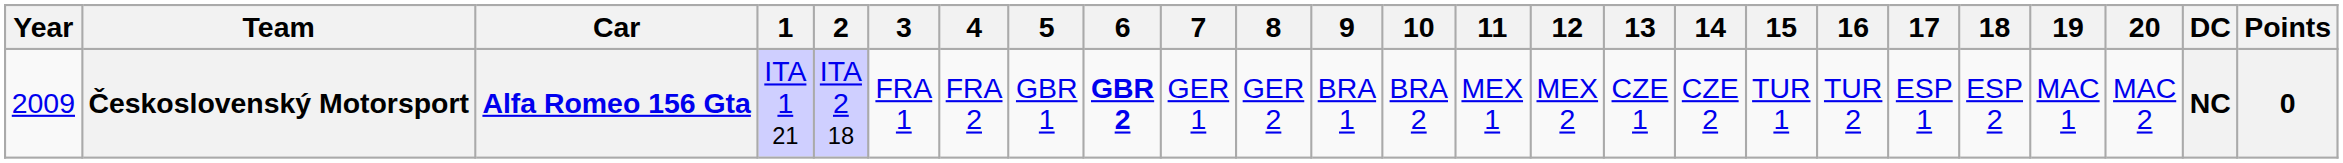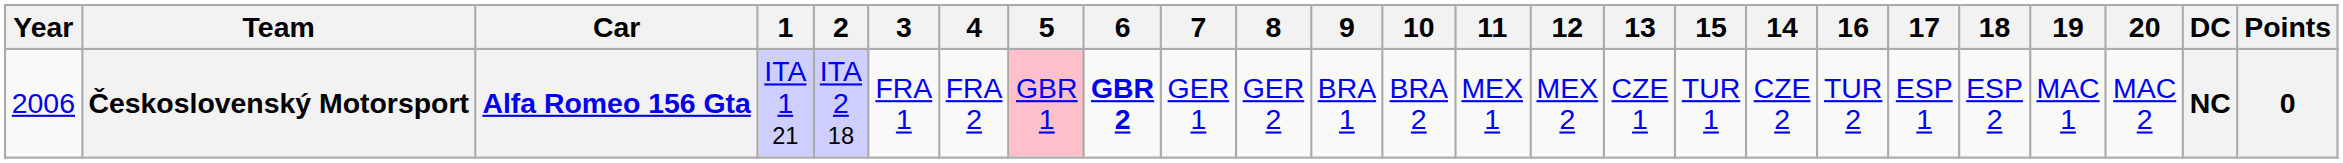columns swapped: 14 <-> 15
Československý Motorsport | Year: 2009 -> 2006
Československý Motorsport | 5: no background -> pink background
